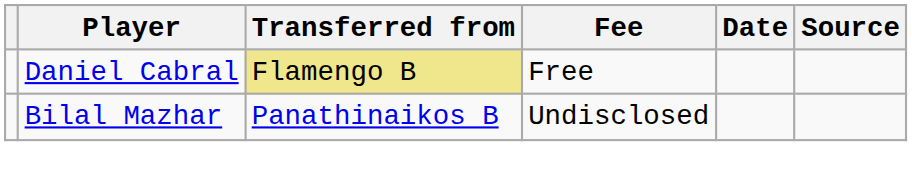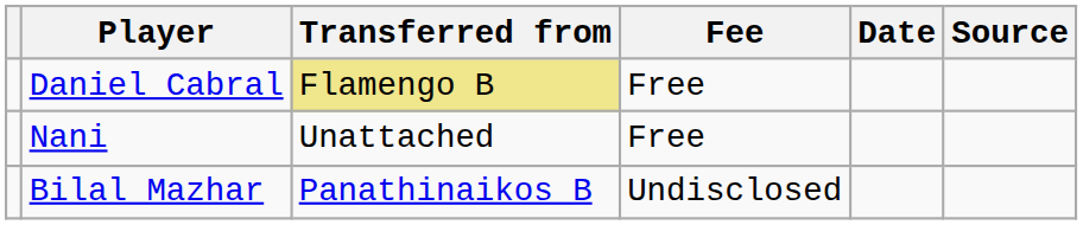+ row: Nani | Unattached | Free
